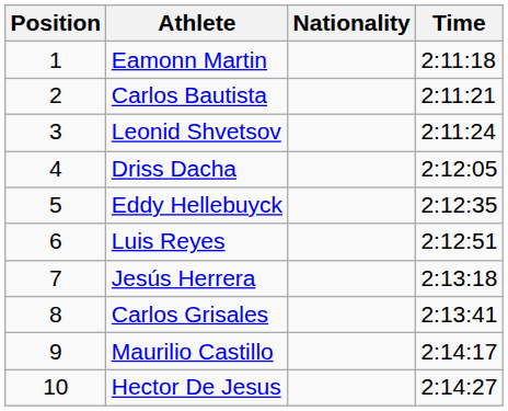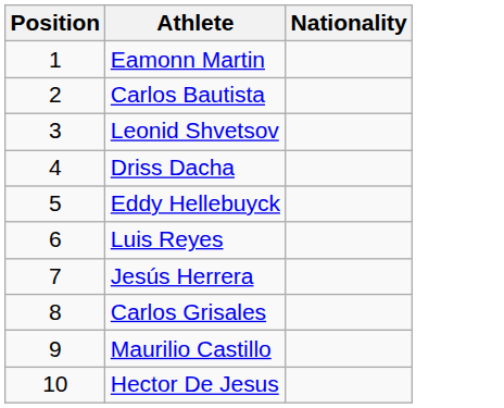- column: Time | 2:11:18 | 2:11:21 | 2:11:24 | 2:12:05 | 2:12:35 | 2:12:51 | 2:13:18 | 2:13:41 | 2:14:17 | 2:14:27
